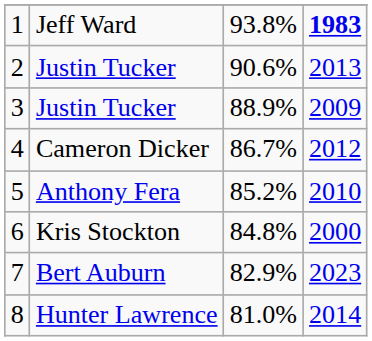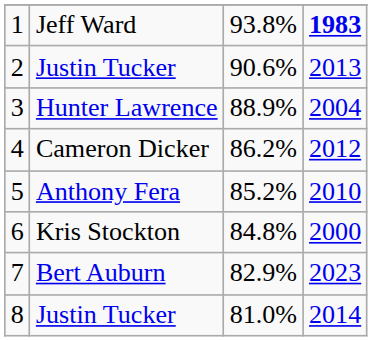3 | column 2: Justin Tucker -> Hunter Lawrence
3 | column 4: 2009 -> 2004
4 | column 3: 86.7% -> 86.2%
8 | column 2: Hunter Lawrence -> Justin Tucker
